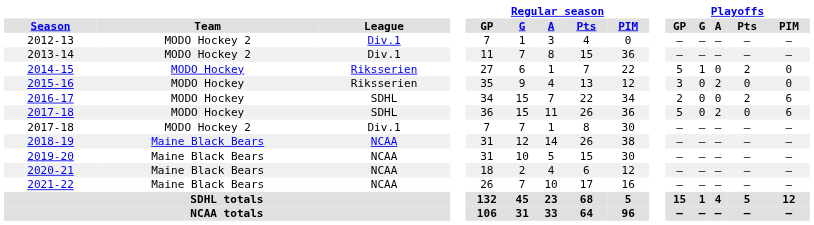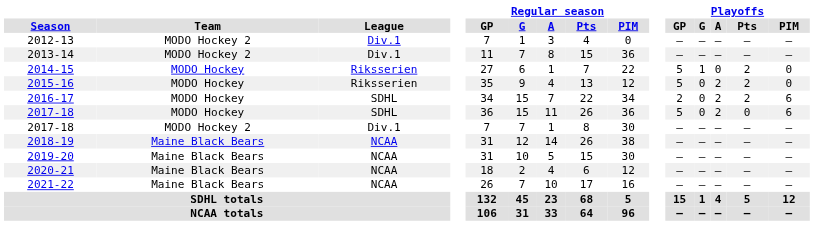2015-16 | Playoffs / GP: 3 -> 5
2015-16 | Playoffs / Pts: 0 -> 2
2016-17 | Playoffs / A: 0 -> 2
